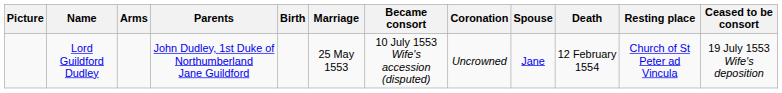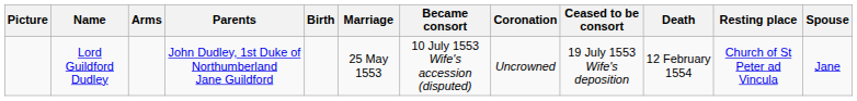columns swapped: Ceased to be consort <-> Spouse
